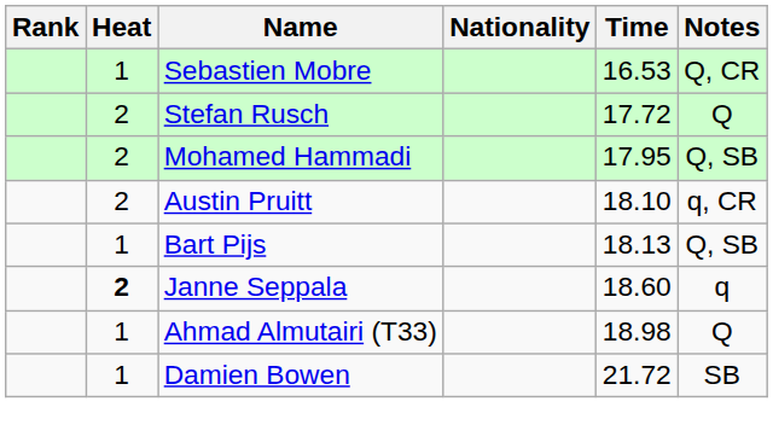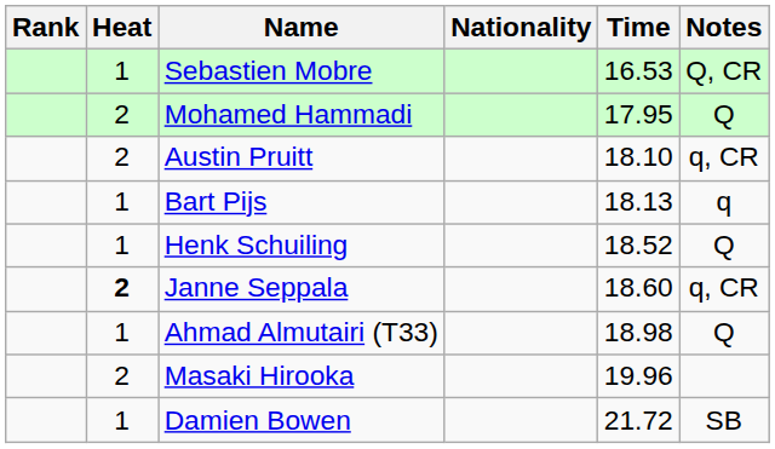- row: 2 | Stefan Rusch | 17.72 | Q
Mohamed Hammadi | Notes: Q, SB -> Q
Bart Pijs | Notes: Q, SB -> q
+ row: 1 | Henk Schuiling | 18.52 | Q
Janne Seppala | Notes: q -> q, CR
+ row: 2 | Masaki Hirooka | 19.96
